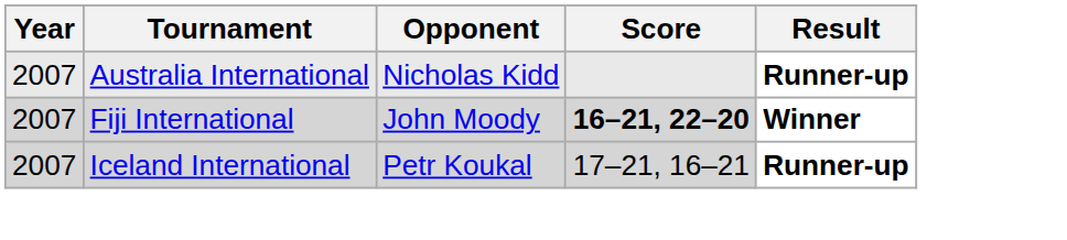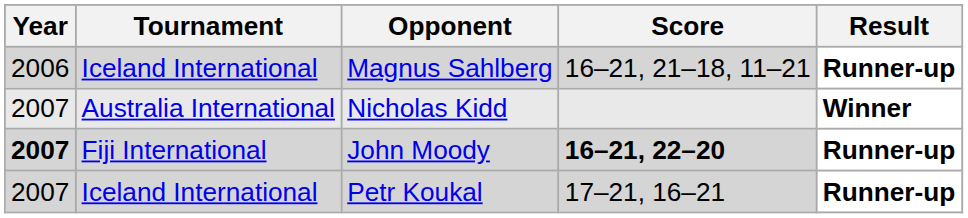+ row: 2006 | Iceland International | Magnus Sahlberg | 16–21, 21–18, 11–21 | Runner-up
Nicholas Kidd | Result: Runner-up -> Winner
John Moody | Year: normal -> bold
John Moody | Result: Winner -> Runner-up
